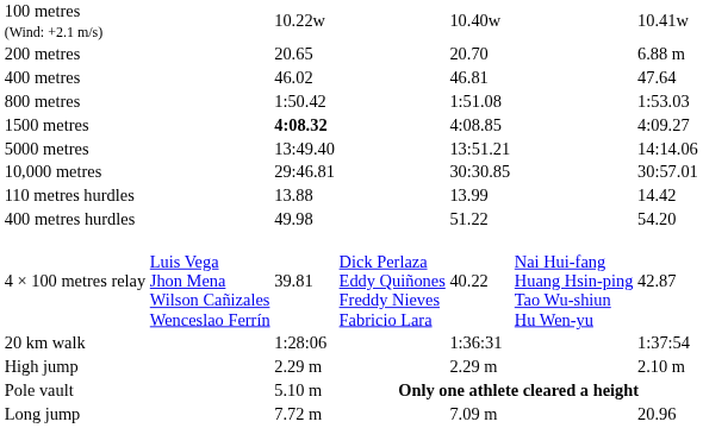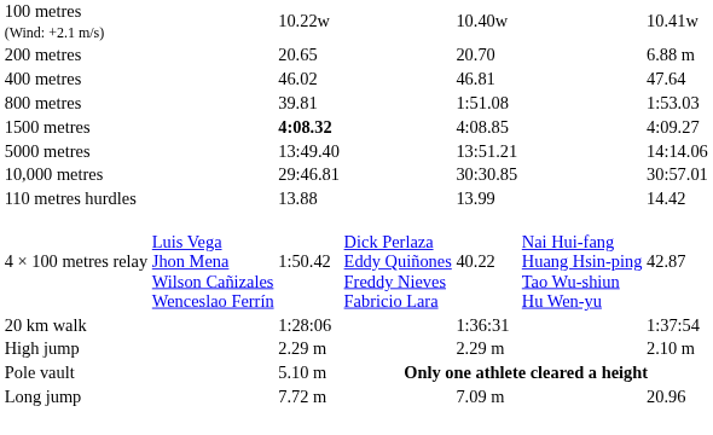800 metres | column 3: 1:50.42 -> 39.81
- row: 400 metres hurdles | 49.98 | 51.22 | 54.20
4 × 100 metres relay | column 3: 39.81 -> 1:50.42
